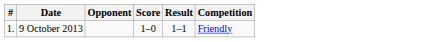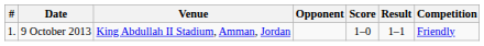+ column: Venue | King Abdullah II Stadium, Amman, Jordan
